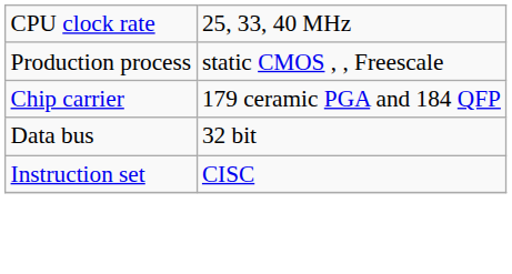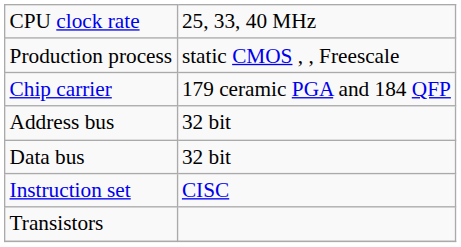+ row: Address bus | 32 bit
+ row: Transistors
